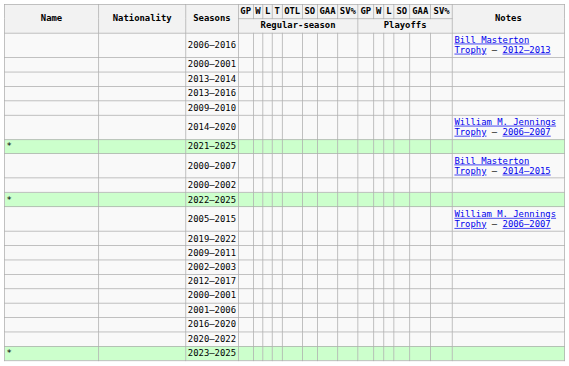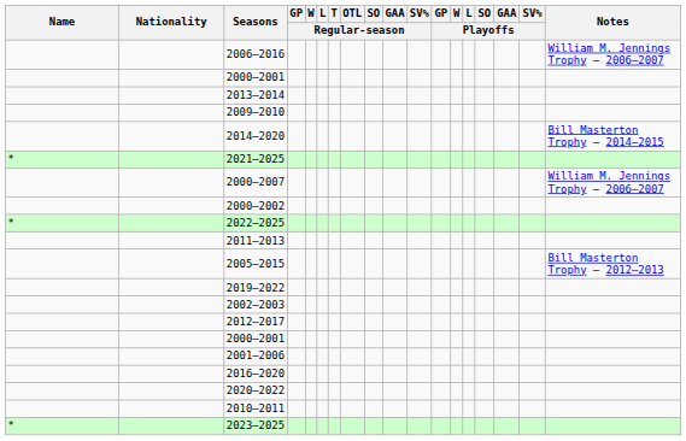2006–2016 | Notes: Bill Masterton Trophy — 2012—2013 -> William M. Jennings Trophy — 2006–2007
- row: 2013–2016
2014–2020 | Notes: William M. Jennings Trophy — 2006–2007 -> Bill Masterton Trophy — 2014—2015
2000–2007 | Notes: Bill Masterton Trophy — 2014—2015 -> William M. Jennings Trophy — 2006–2007
+ row: 2011–2013
2005–2015 | Notes: William M. Jennings Trophy — 2006–2007 -> Bill Masterton Trophy — 2012—2013
- row: 2009–2011
+ row: 2010–2011
